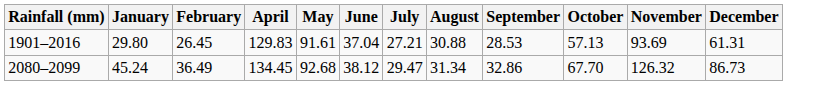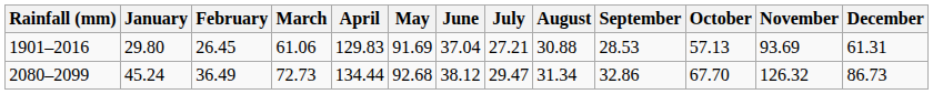+ column: March | 61.06 | 72.73
1901–2016 | May: 91.61 -> 91.69
2080–2099 | April: 134.45 -> 134.44
